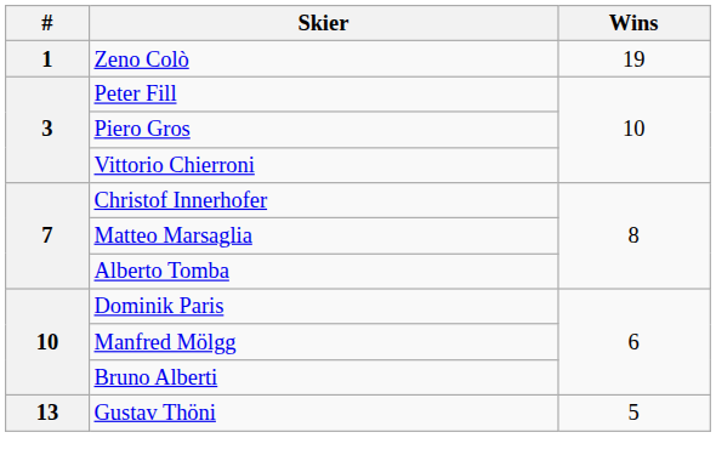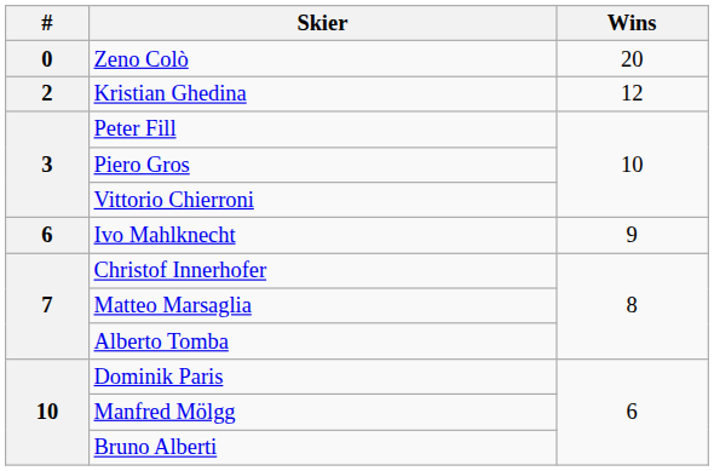Zeno Colò | #: 1 -> 0
Zeno Colò | Wins: 19 -> 20
+ row: 2 | Kristian Ghedina | 12
+ row: 6 | Ivo Mahlknecht | 9
- row: 13 | Gustav Thöni | 5
